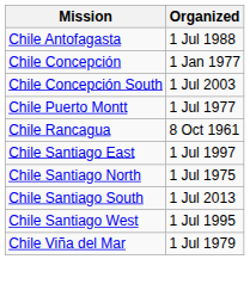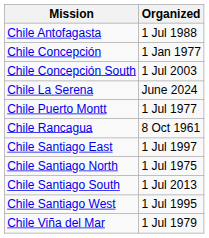+ row: Chile La Serena | June 2024
